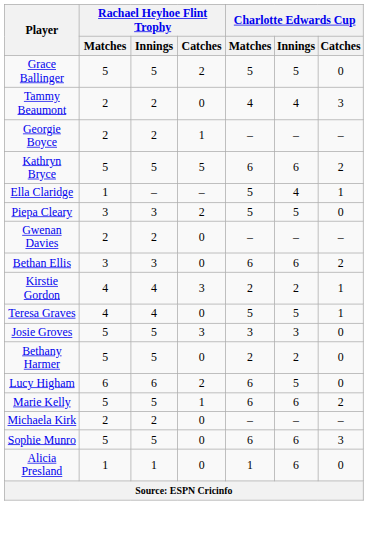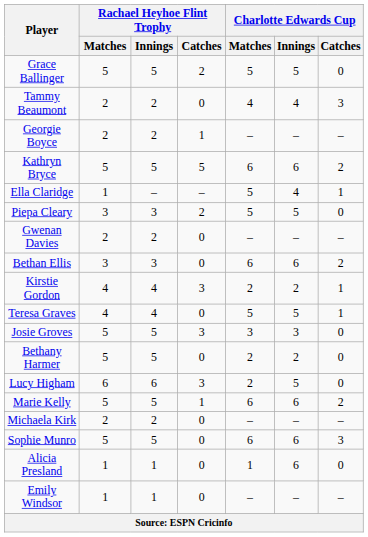Lucy Higham | Rachael Heyhoe Flint Trophy / Catches: 2 -> 3
Lucy Higham | Charlotte Edwards Cup / Matches: 6 -> 2
+ row: Emily Windsor | 1 | 1 | 0 | – | – | –
